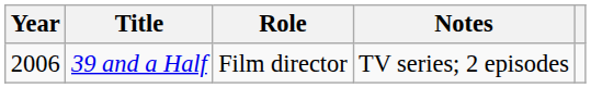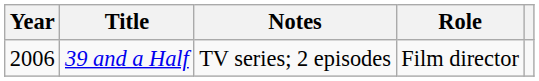columns swapped: Role <-> Notes
